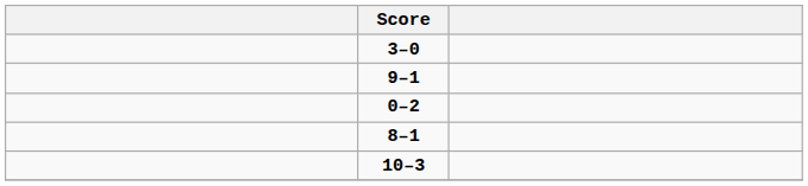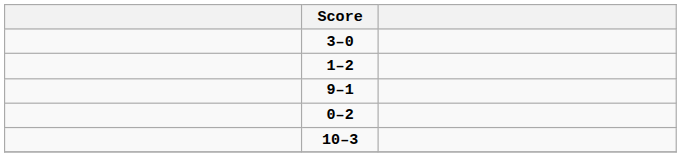+ row: 1–2
- row: 8–1
